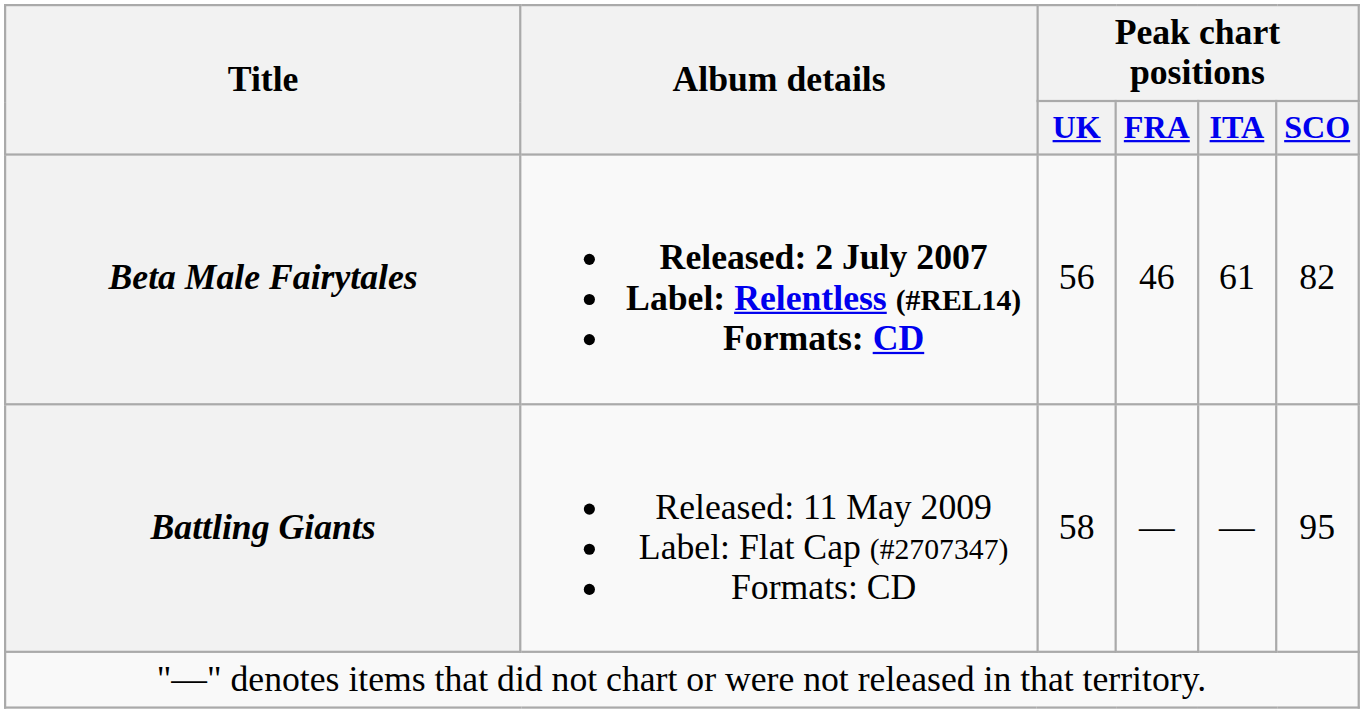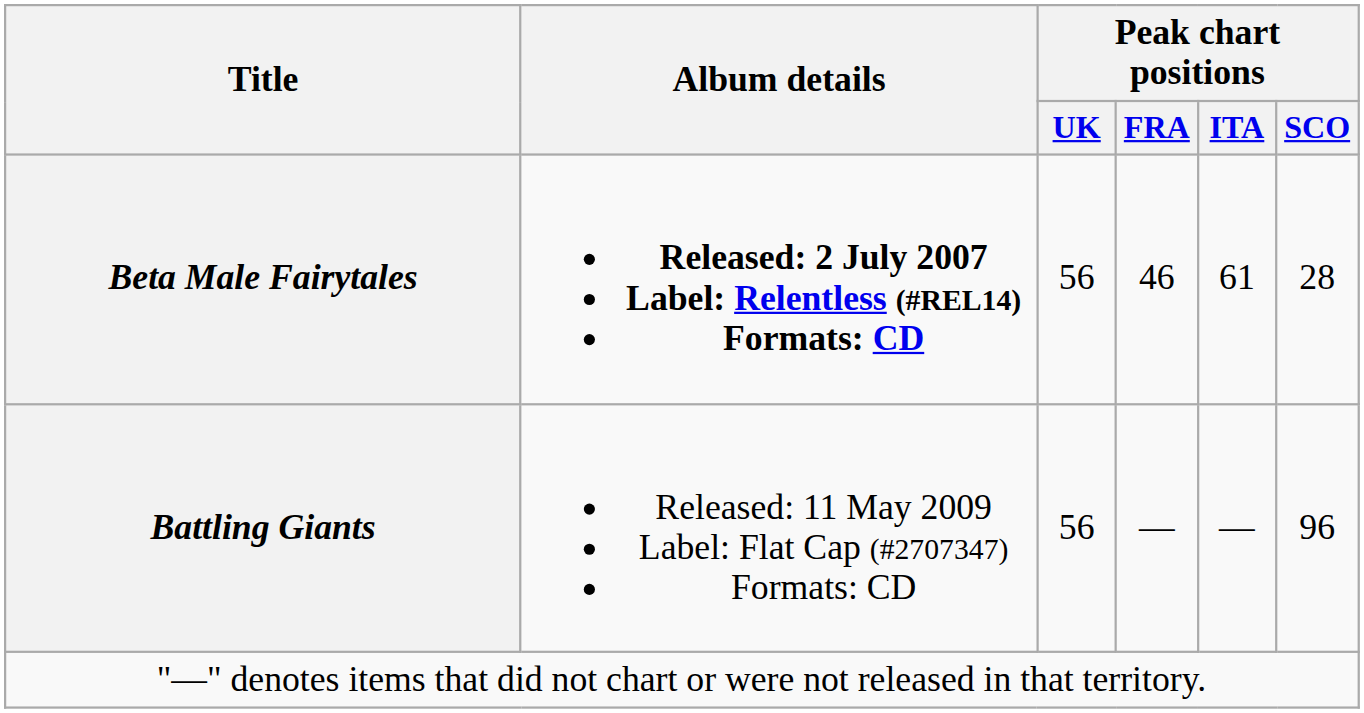Beta Male Fairytales | Peak chart positions / SCO: 82 -> 28
Battling Giants | Peak chart positions / UK: 58 -> 56
Battling Giants | Peak chart positions / SCO: 95 -> 96
